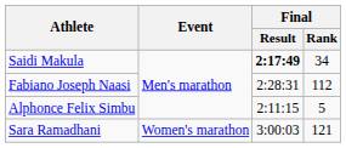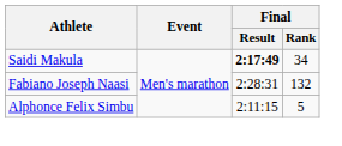Fabiano Joseph Naasi | Final / Rank: 112 -> 132
- row: Sara Ramadhani | Women's marathon | 3:00:03 | 121
